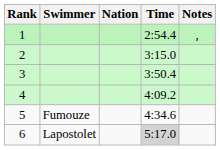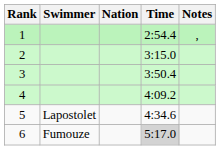5 | Swimmer: Fumouze -> Lapostolet
6 | Swimmer: Lapostolet -> Fumouze
